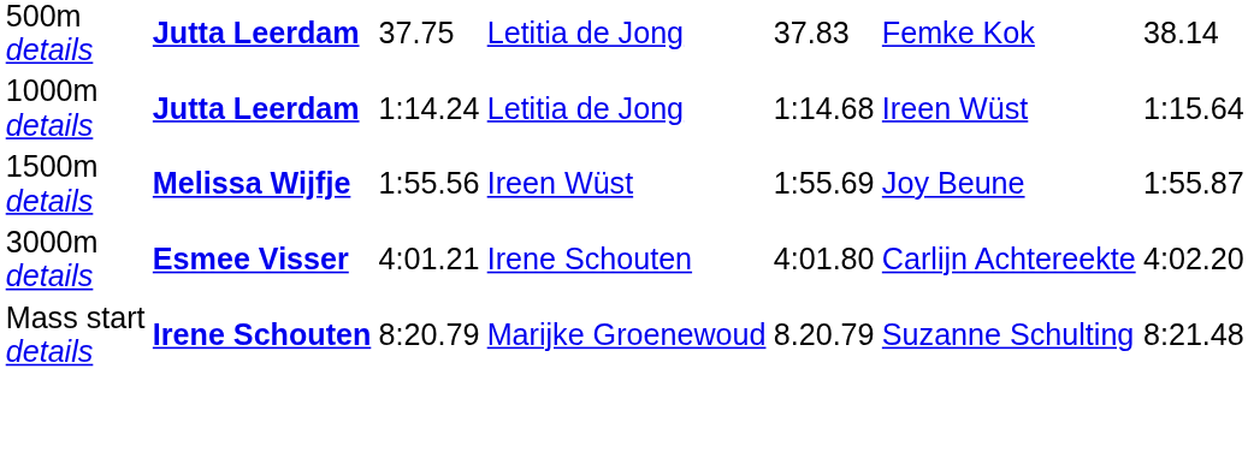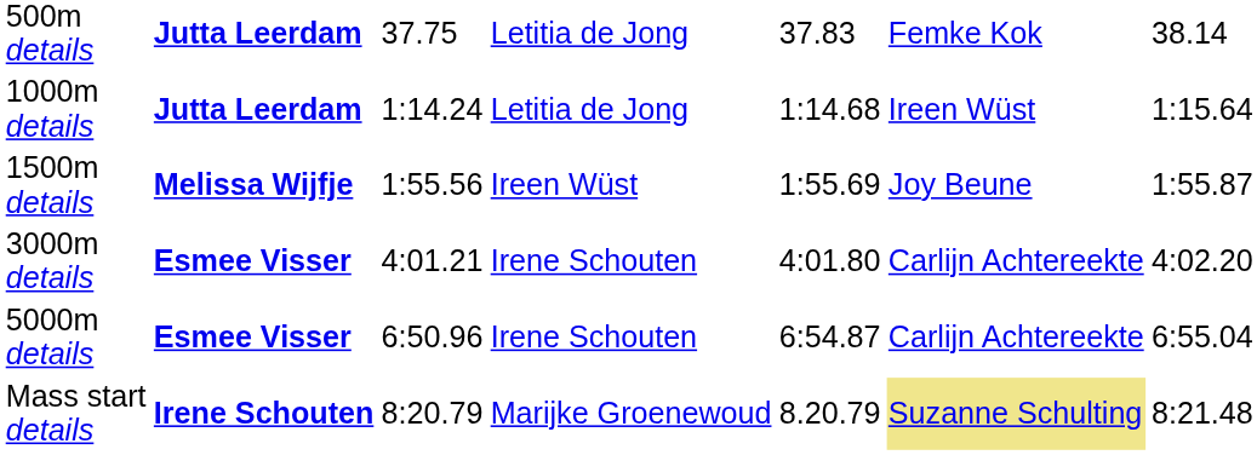+ row: 5000m details | Esmee Visser | 6:50.96 | Irene Schouten | 6:54.87 | Carlijn Achtereekte | 6:55.04
Mass start details | column 6: no background -> khaki background
